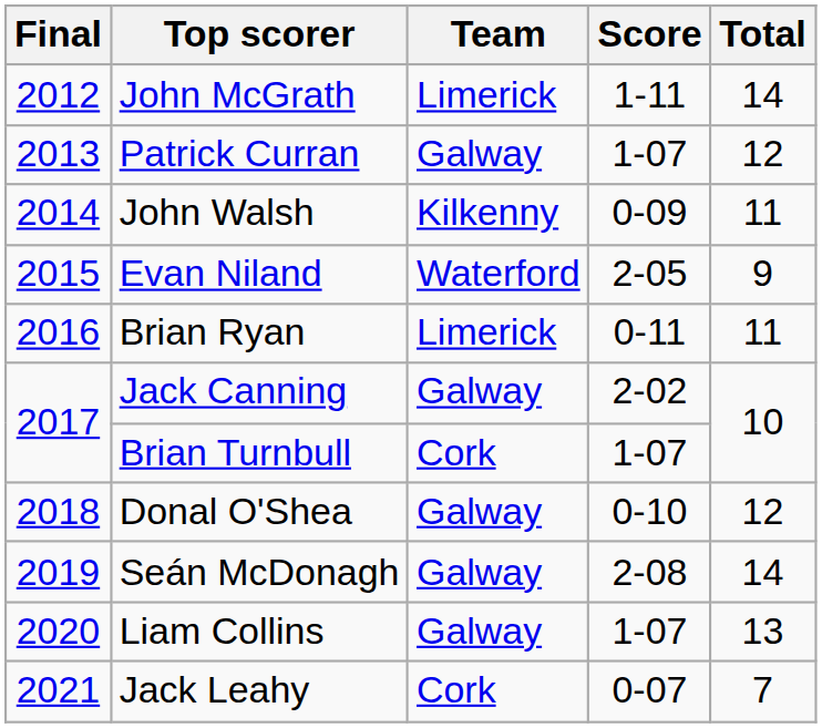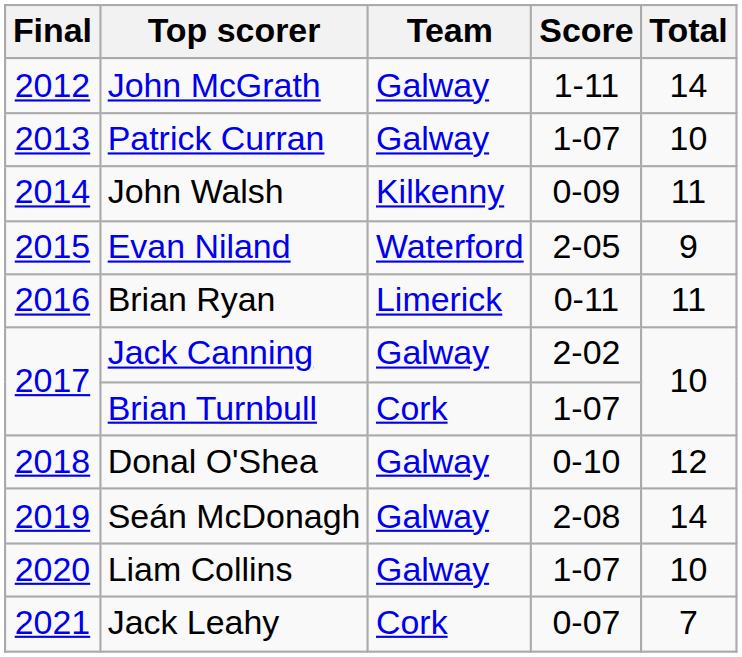John McGrath | Team: Limerick -> Galway
Patrick Curran | Total: 12 -> 10
Liam Collins | Total: 13 -> 10
